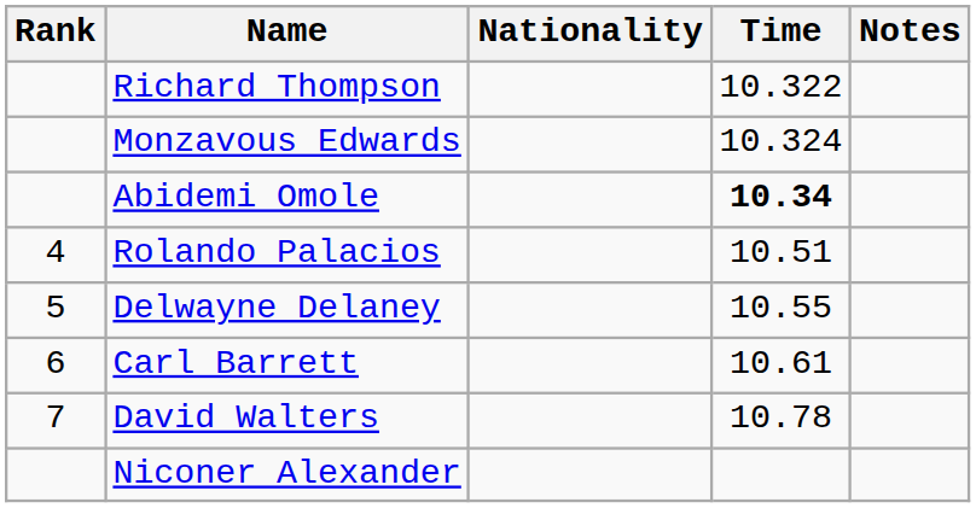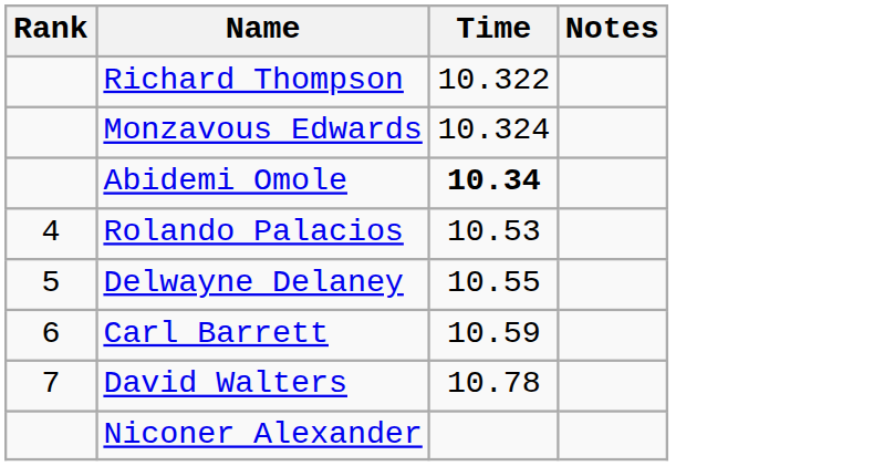- column: Nationality
Rolando Palacios | Time: 10.51 -> 10.53
Carl Barrett | Time: 10.61 -> 10.59
